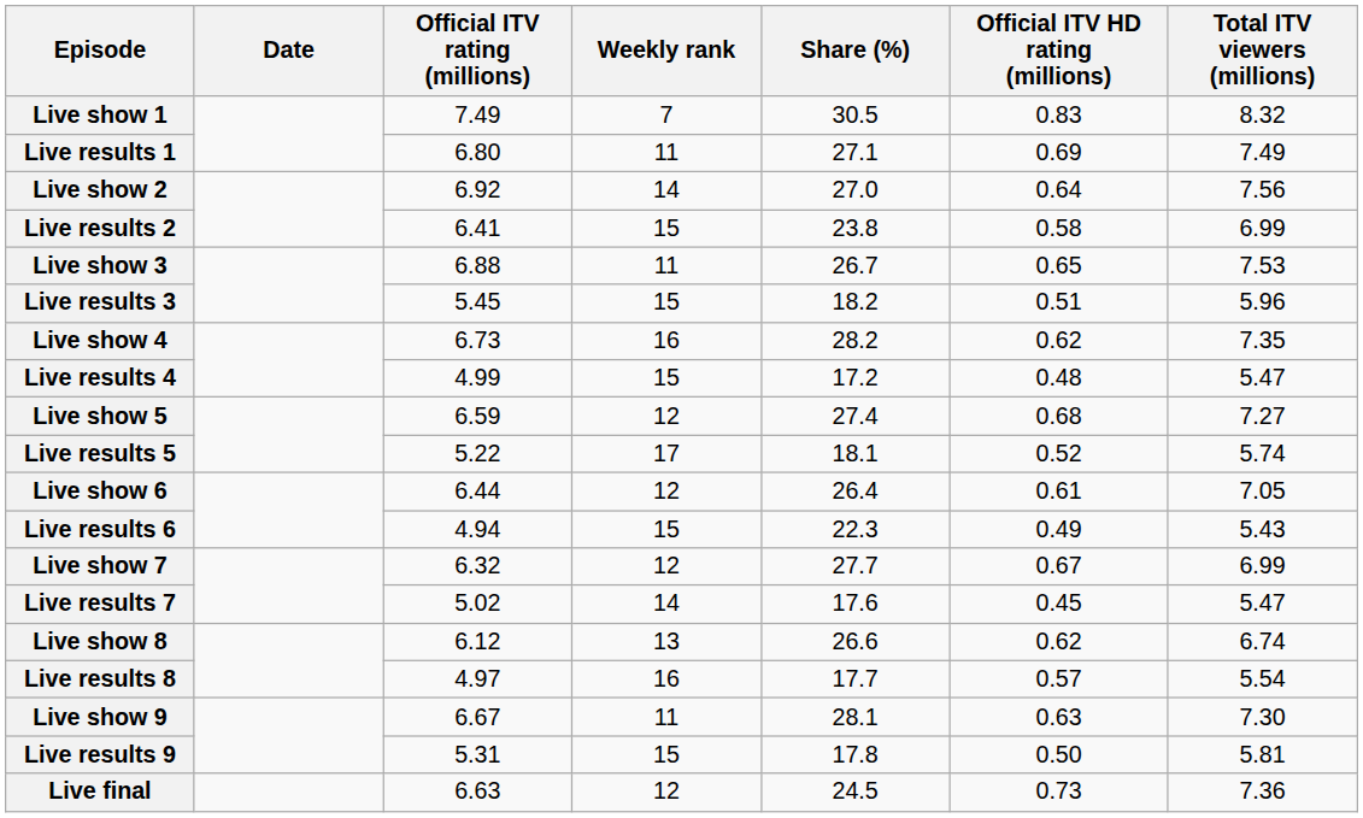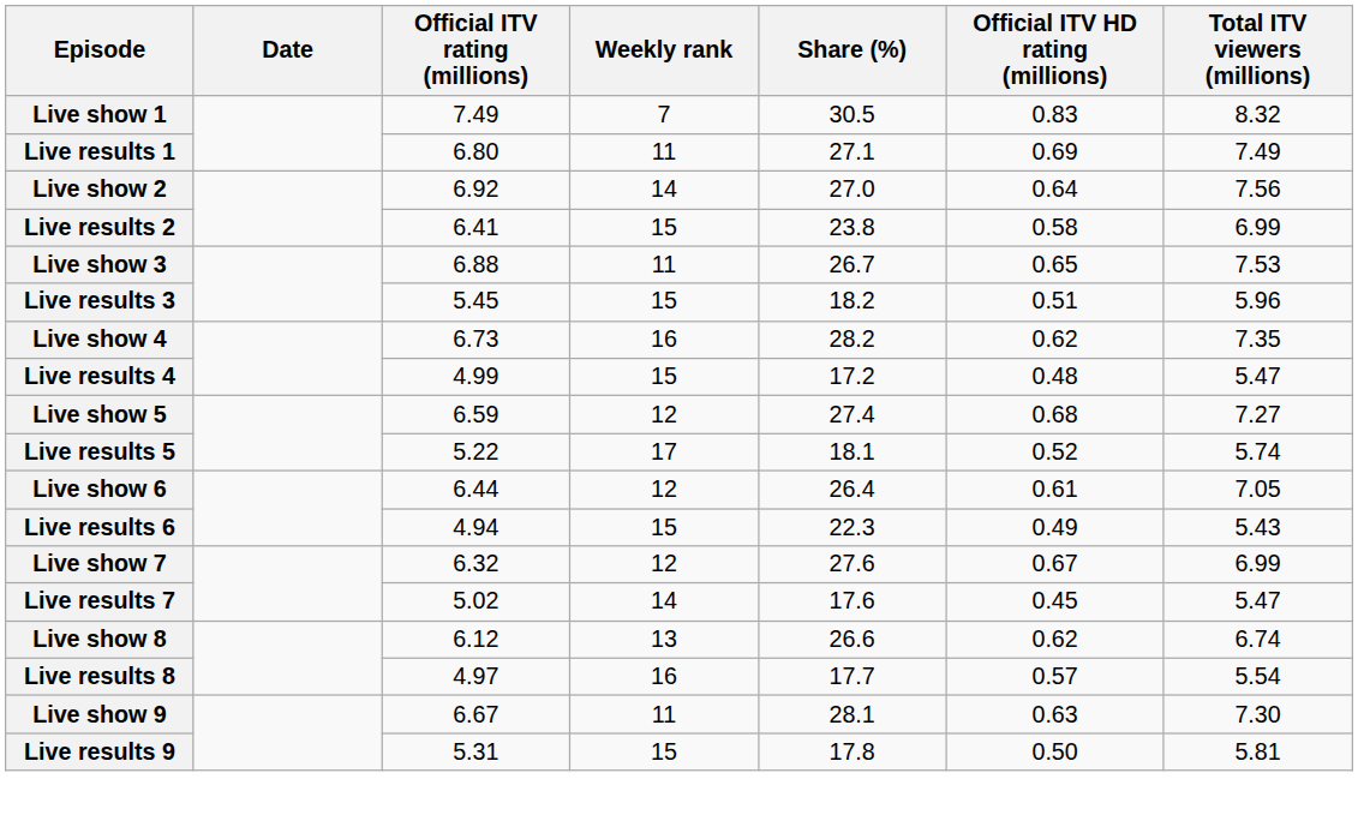Live show 7 | Share (%): 27.7 -> 27.6
- row: Live final | 6.63 | 12 | 24.5 | 0.73 | 7.36
